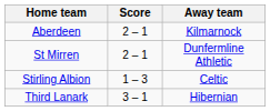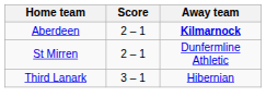Aberdeen | Away team: normal -> bold
- row: Stirling Albion | 1 – 3 | Celtic
